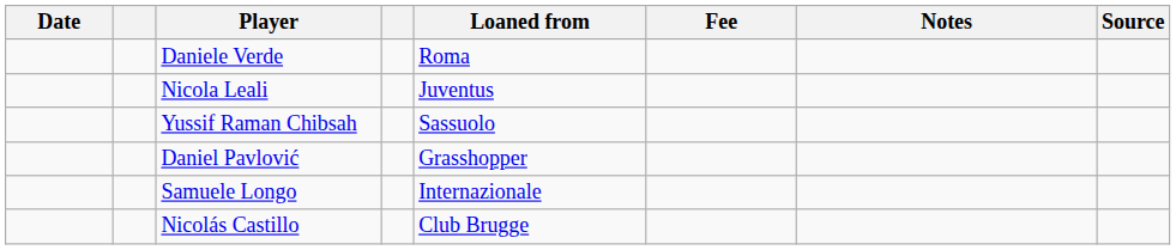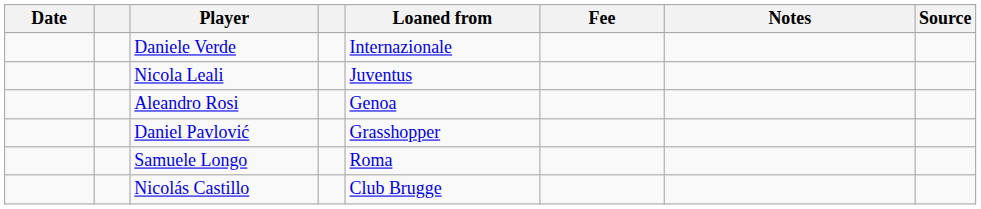Daniele Verde | Loaned from: Roma -> Internazionale
+ row: Aleandro Rosi | Genoa
- row: Yussif Raman Chibsah | Sassuolo
Samuele Longo | Loaned from: Internazionale -> Roma
